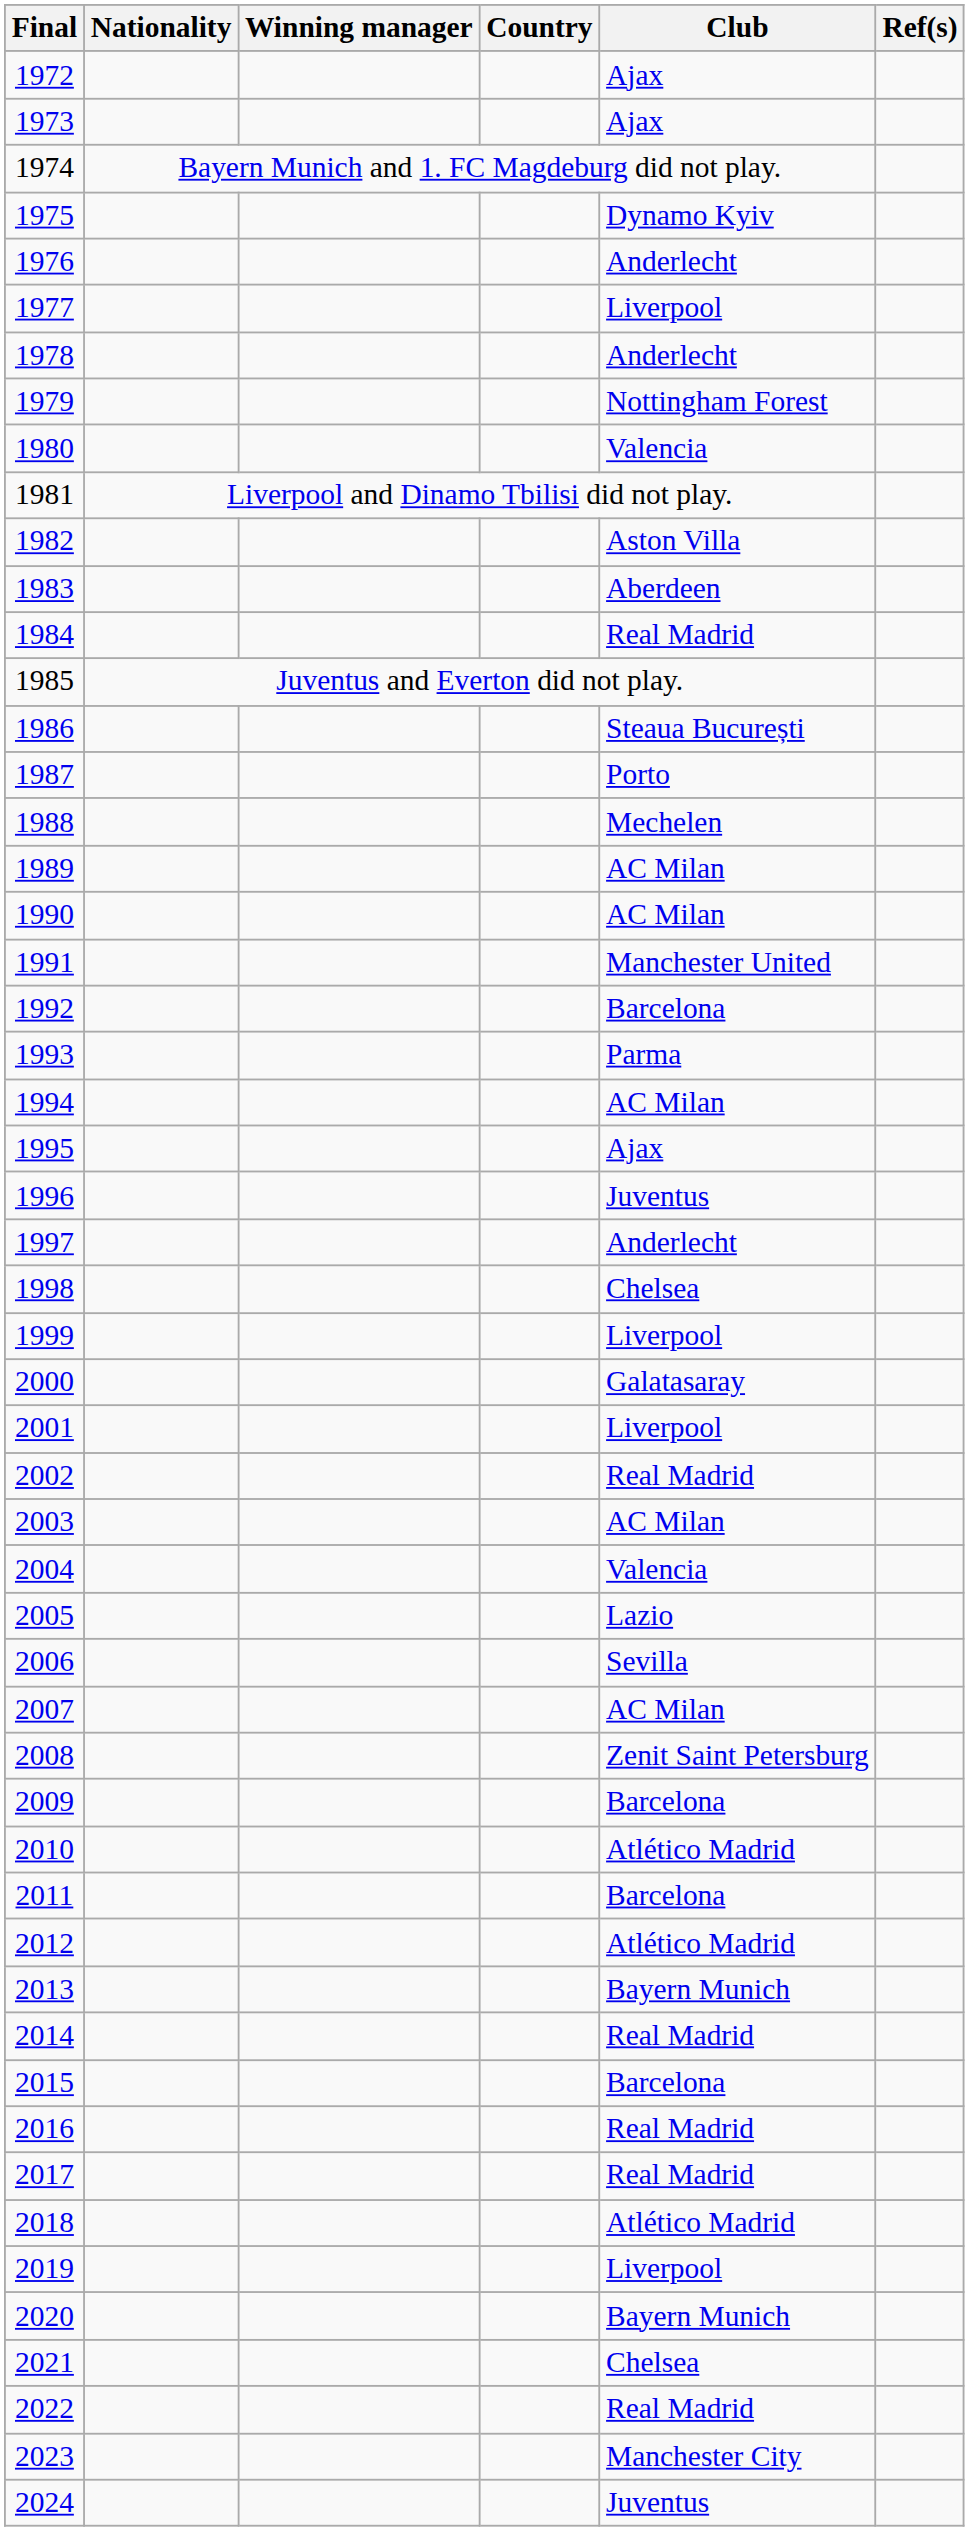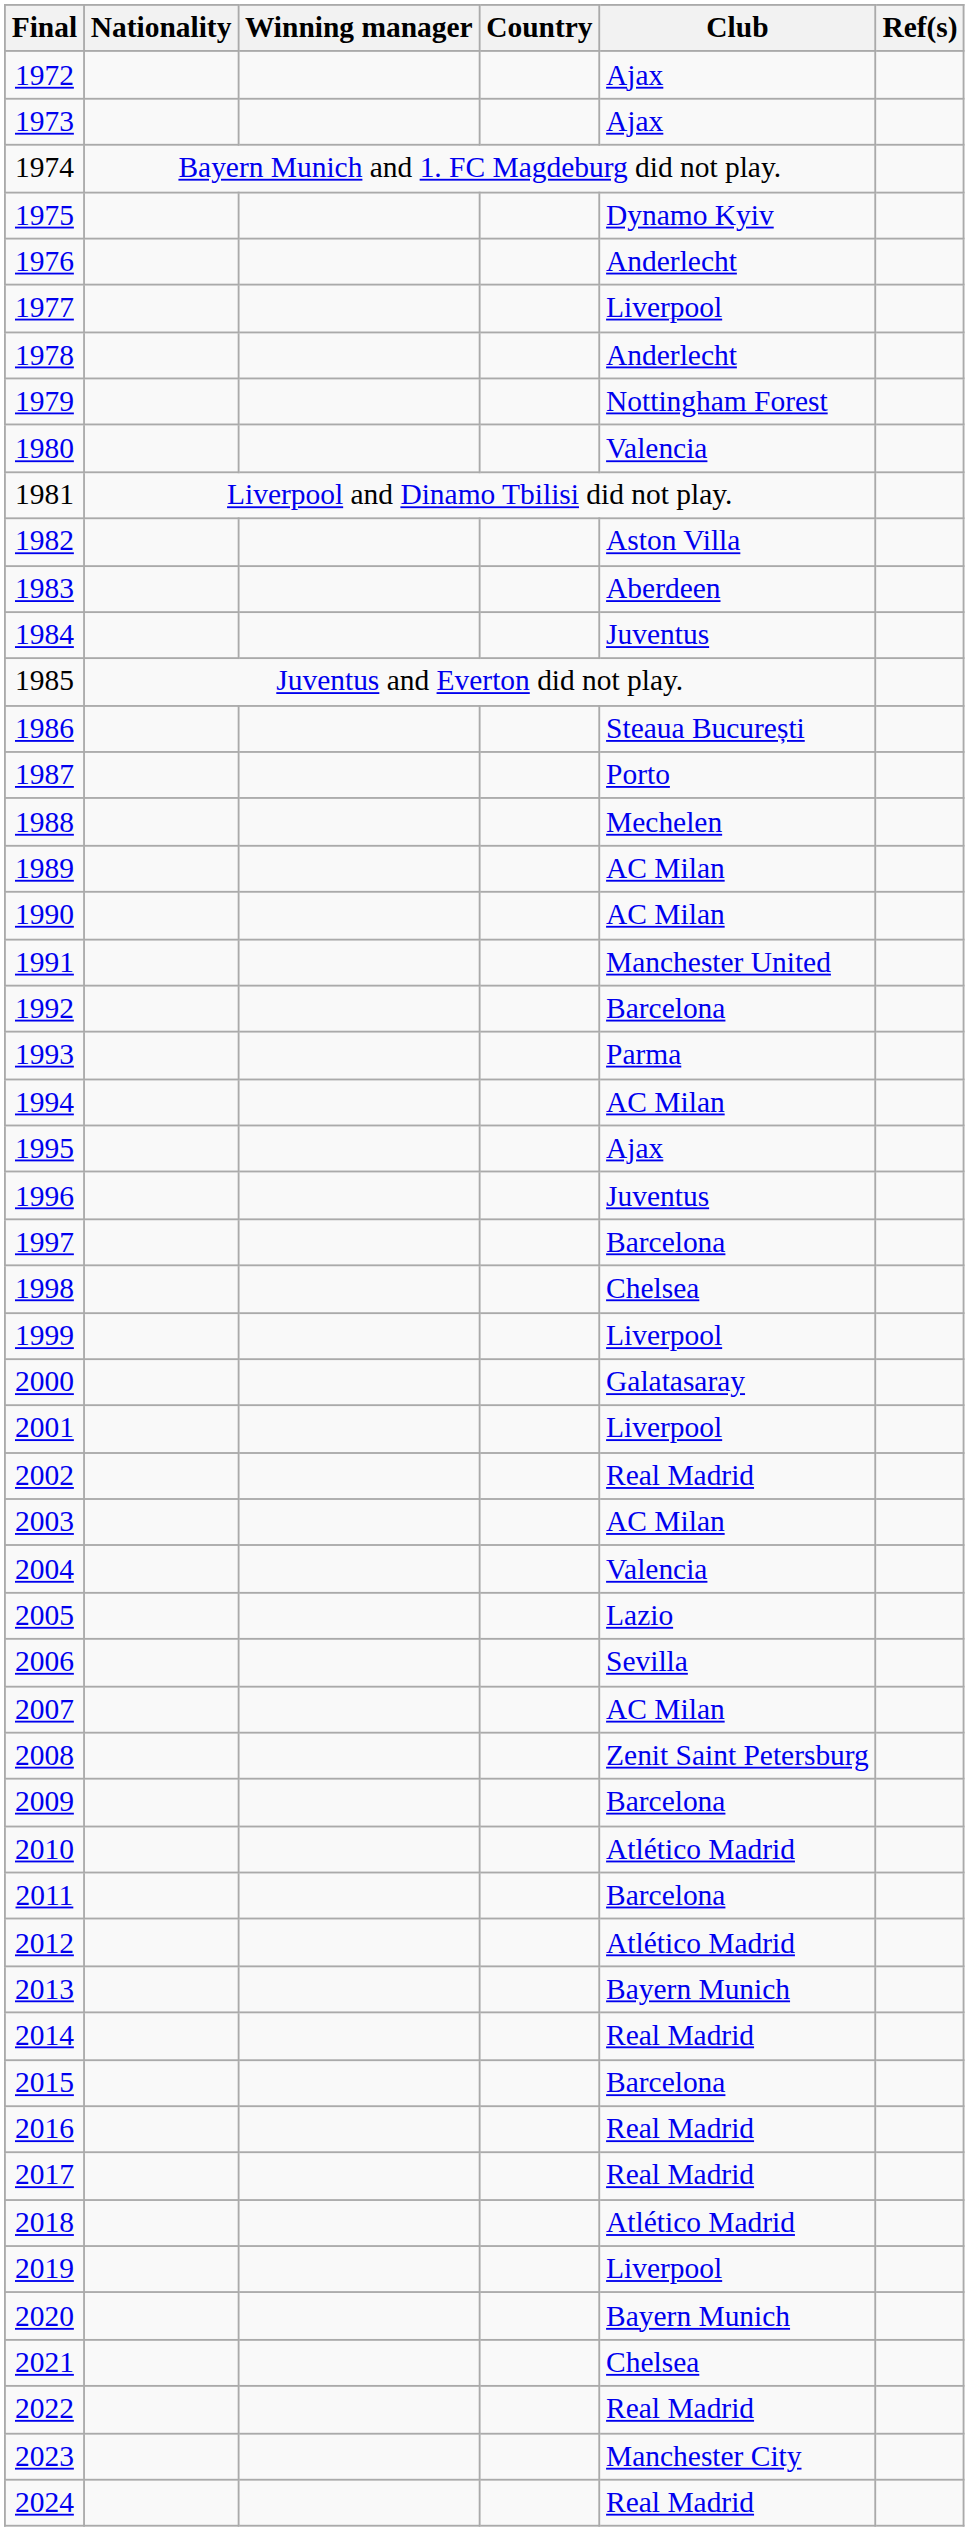1984 | Club: Real Madrid -> Juventus
1997 | Club: Anderlecht -> Barcelona
2024 | Club: Juventus -> Real Madrid
